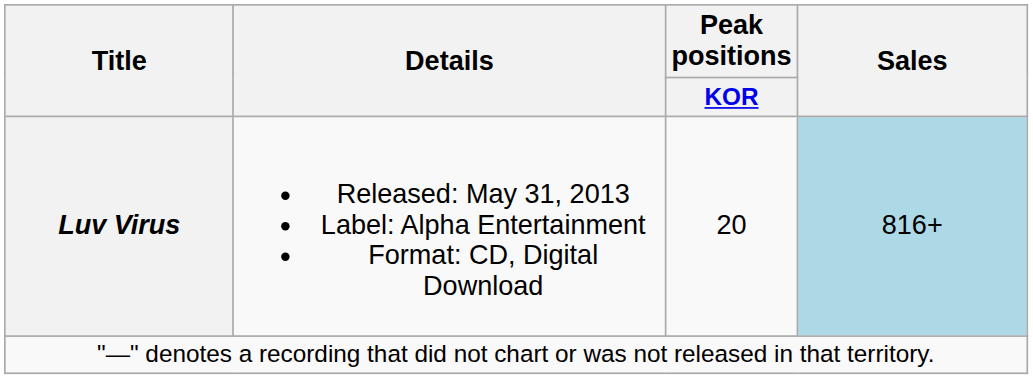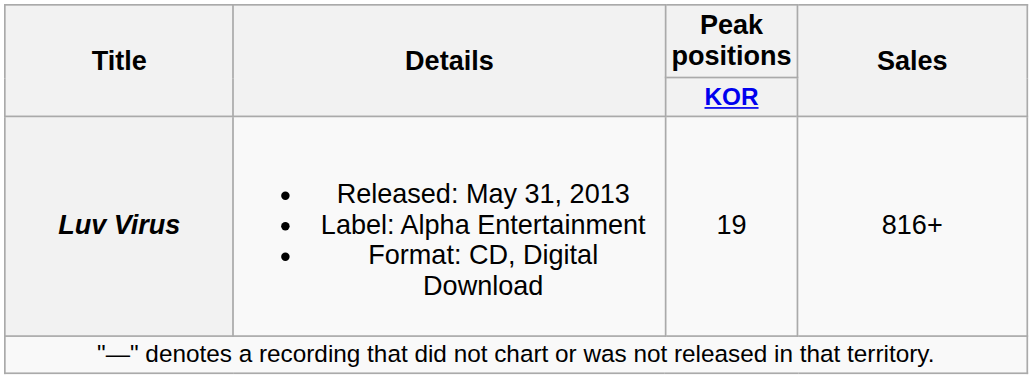Luv Virus | Peak positions / KOR: 20 -> 19
Luv Virus | Sales: lightblue background -> no background
